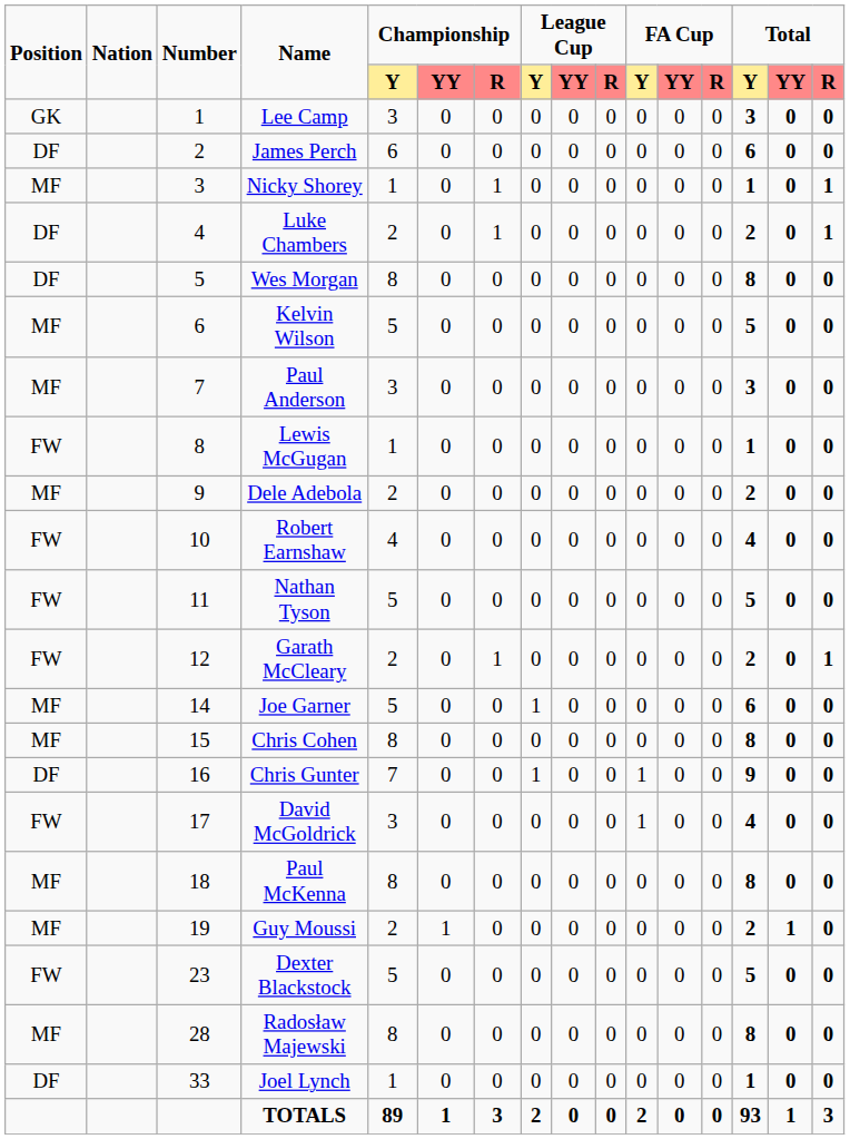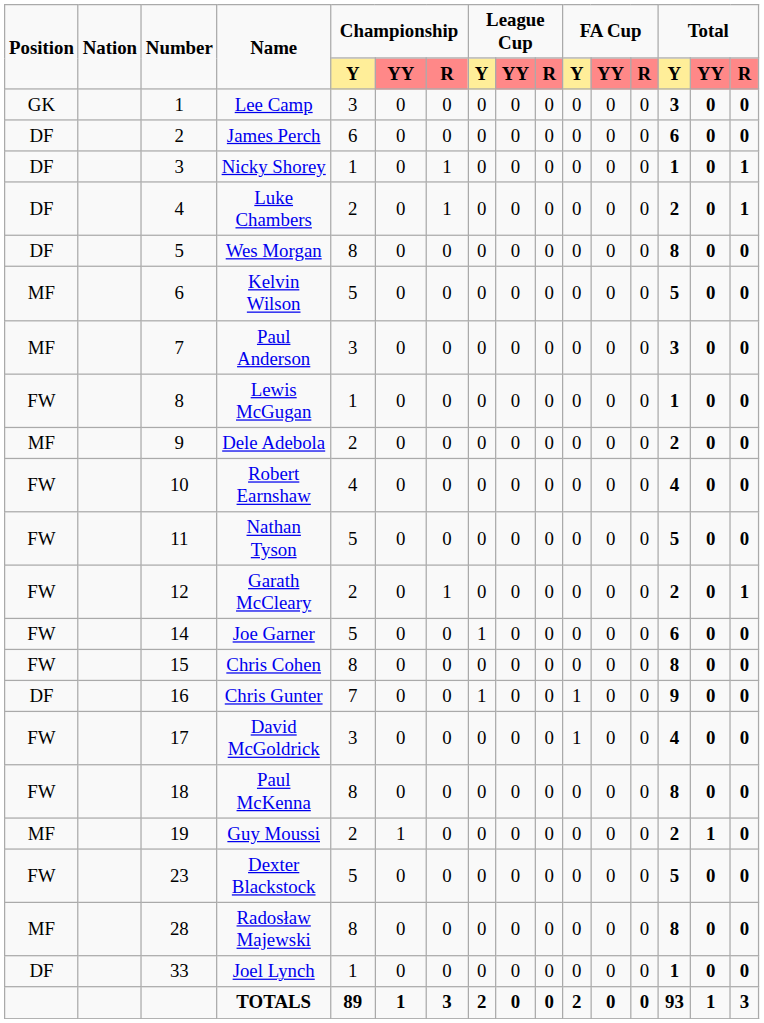Nicky Shorey | Position: MF -> DF
Joe Garner | Position: MF -> FW
Chris Cohen | Position: MF -> FW
Paul McKenna | Position: MF -> FW
